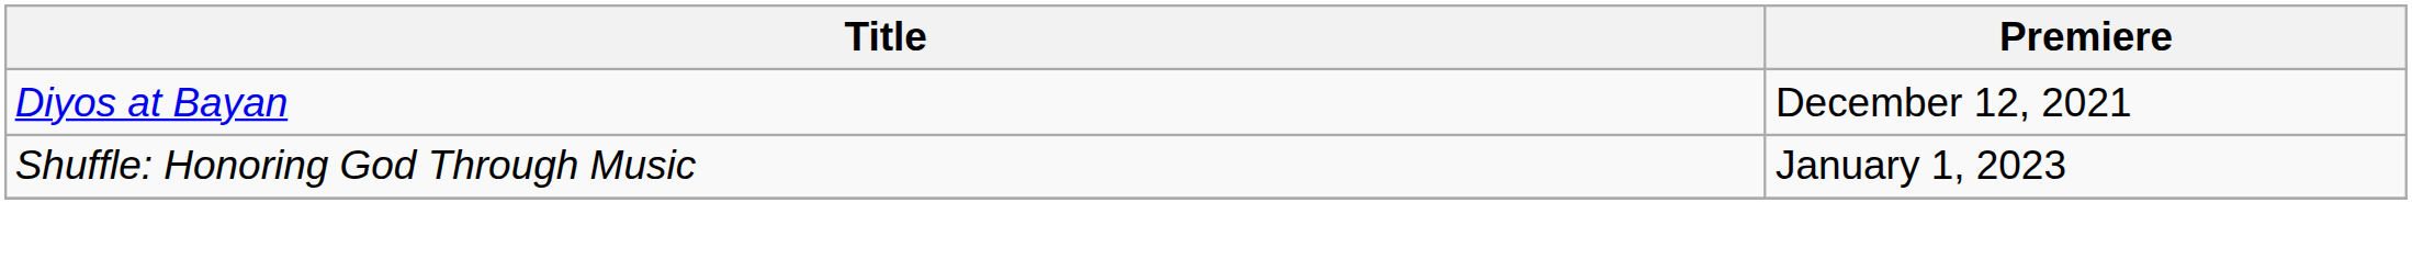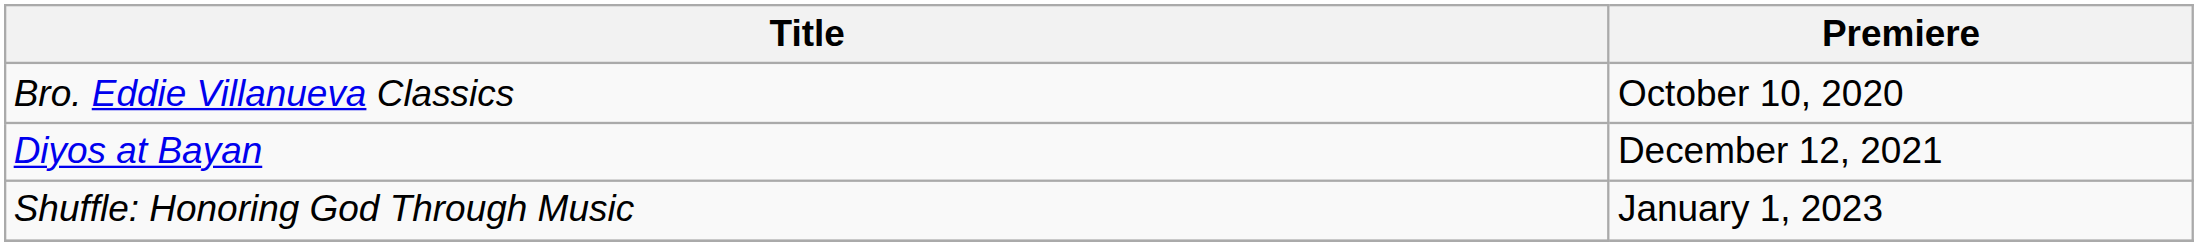+ row: Bro. Eddie Villanueva Classics | October 10, 2020
